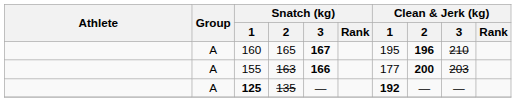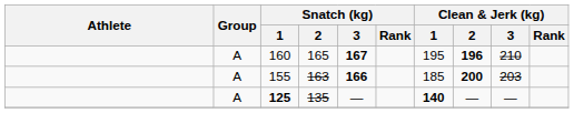155 | Clean & Jerk (kg) / 1: 177 -> 185
125 | Clean & Jerk (kg) / 1: 192 -> 140
